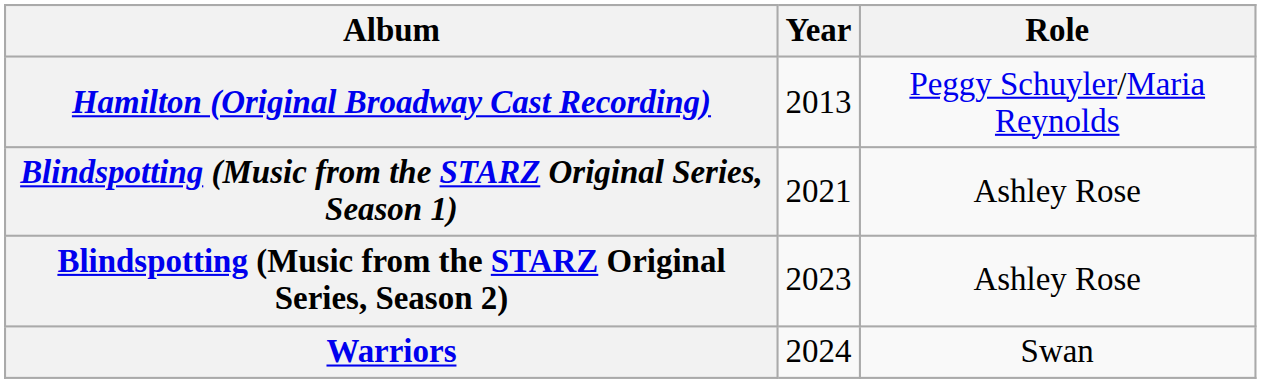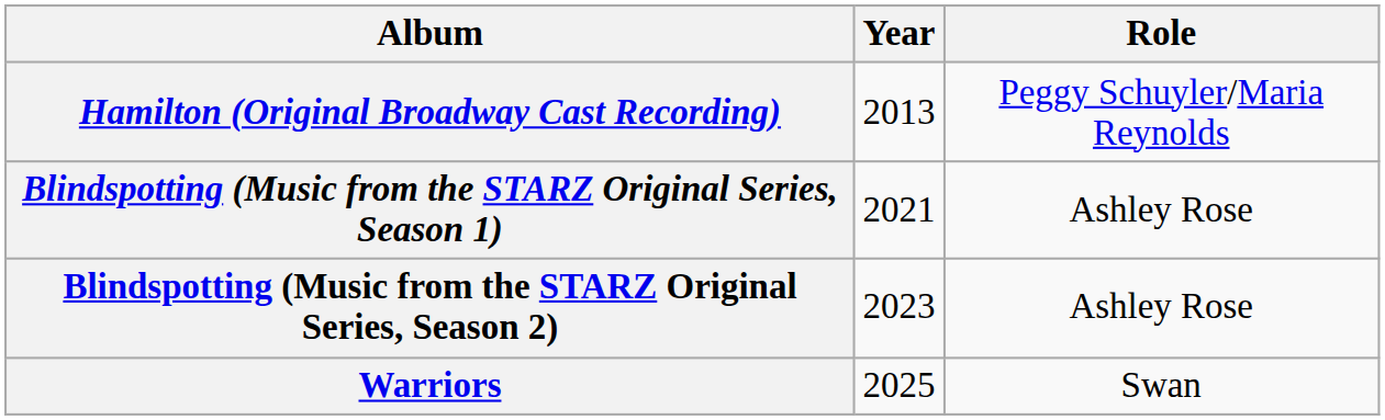Warriors | Year: 2024 -> 2025
